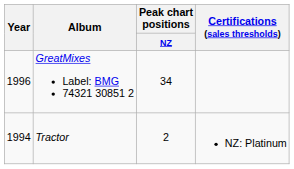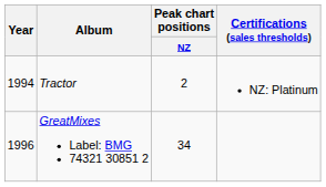rows swapped: Tractor <-> GreatMixes Label: BMG 74321 30851 2
